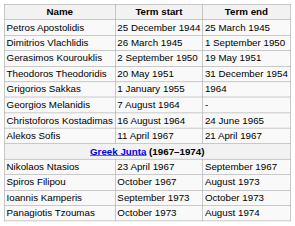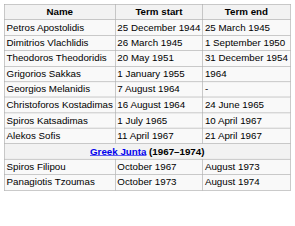- row: Gerasimos Kourouklis | 2 September 1950 | 19 May 1951
+ row: Spiros Katsadimas | 1 July 1965 | 10 April 1967
- row: Nikolaos Ntasios | 23 April 1967 | September 1967
- row: Ioannis Kamperis | September 1973 | October 1973
